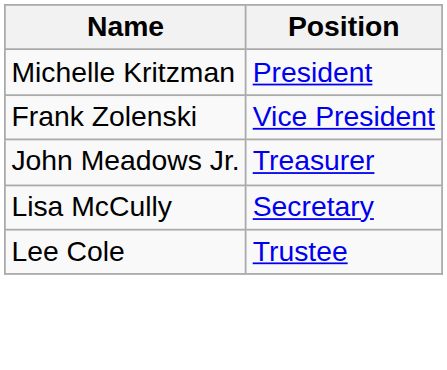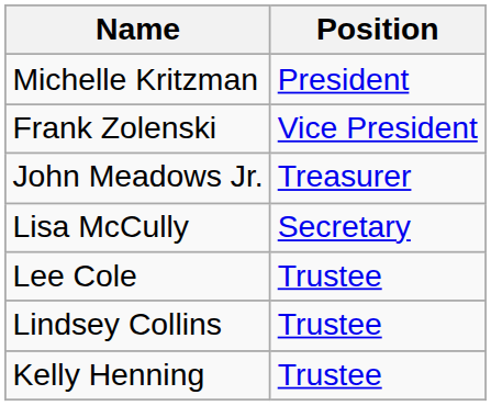+ row: Lindsey Collins | Trustee
+ row: Kelly Henning | Trustee
